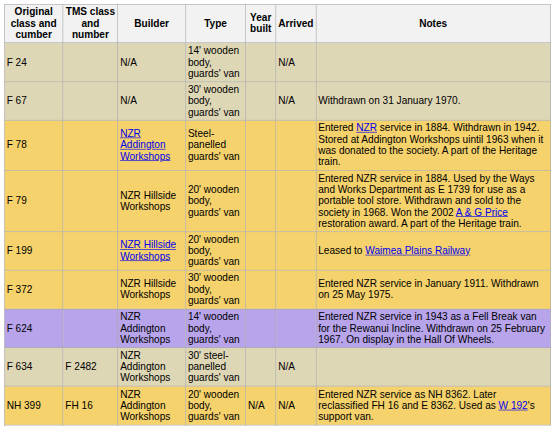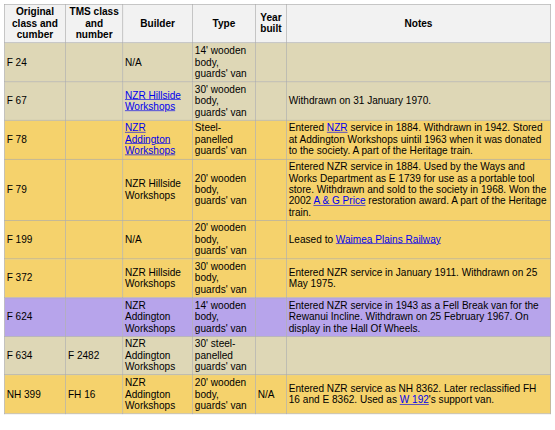- column: Arrived | N/A | N/A | N/A | N/A
F 67 | Builder: N/A -> NZR Hillside Workshops
F 199 | Builder: NZR Hillside Workshops -> N/A
